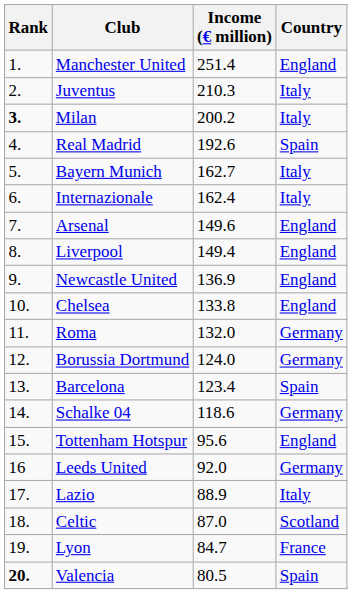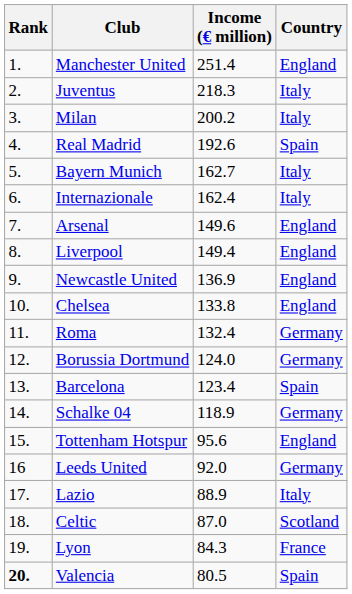Juventus | Income (€ million): 210.3 -> 218.3
Milan | Rank: bold -> normal
Roma | Income (€ million): 132.0 -> 132.4
Schalke 04 | Income (€ million): 118.6 -> 118.9
Lyon | Income (€ million): 84.7 -> 84.3
